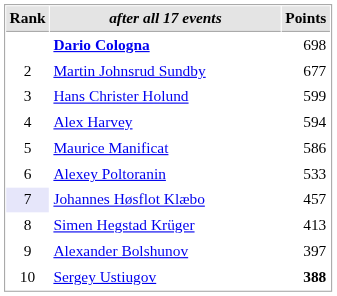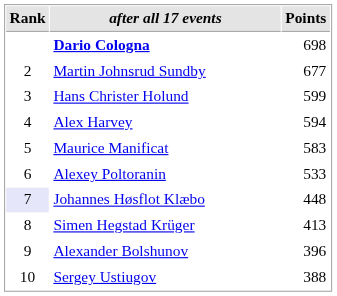Maurice Manificat | Points: 586 -> 583
Johannes Høsflot Klæbo | Points: 457 -> 448
Alexander Bolshunov | Points: 397 -> 396
Sergey Ustiugov | Points: bold -> normal
